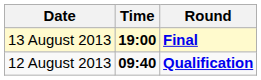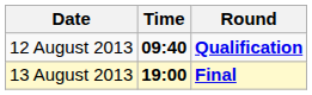rows swapped: 12 August 2013 <-> 13 August 2013
